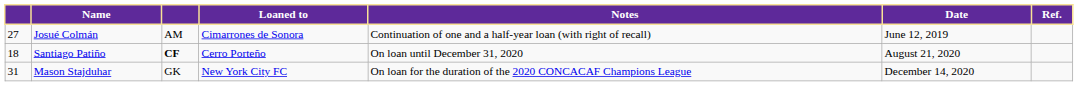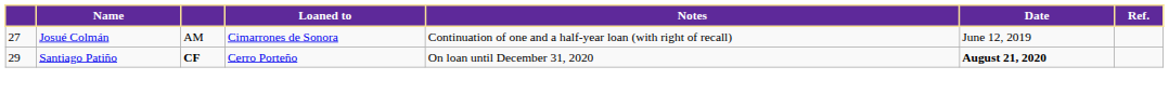Santiago Patiño | column 1: 18 -> 29
Santiago Patiño | Date: normal -> bold
- row: 31 | Mason Stajduhar | GK | New York City FC | On loan for the duration of the 2020 CONCACAF Champions League | December 14, 2020
